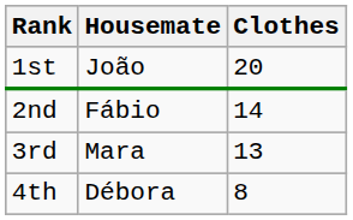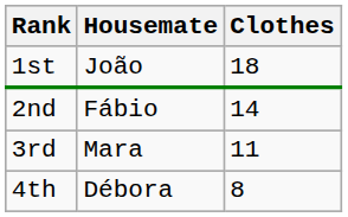1st | Clothes: 20 -> 18
3rd | Clothes: 13 -> 11
